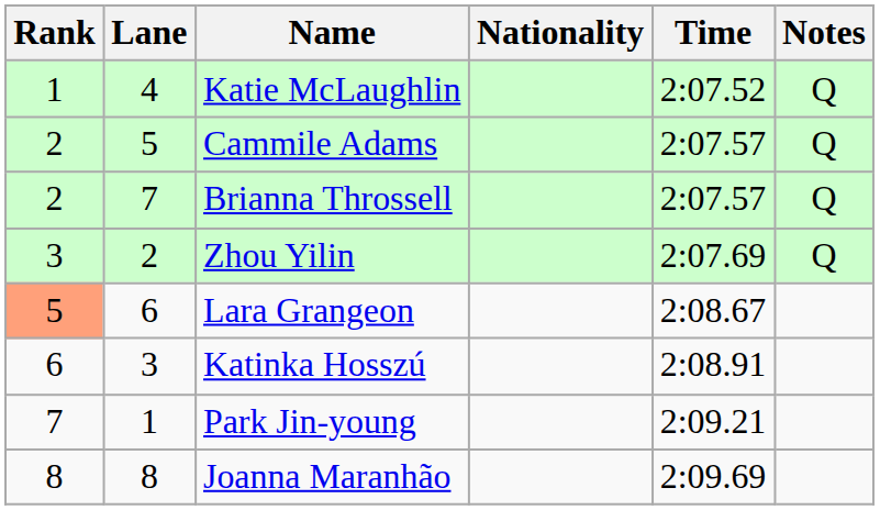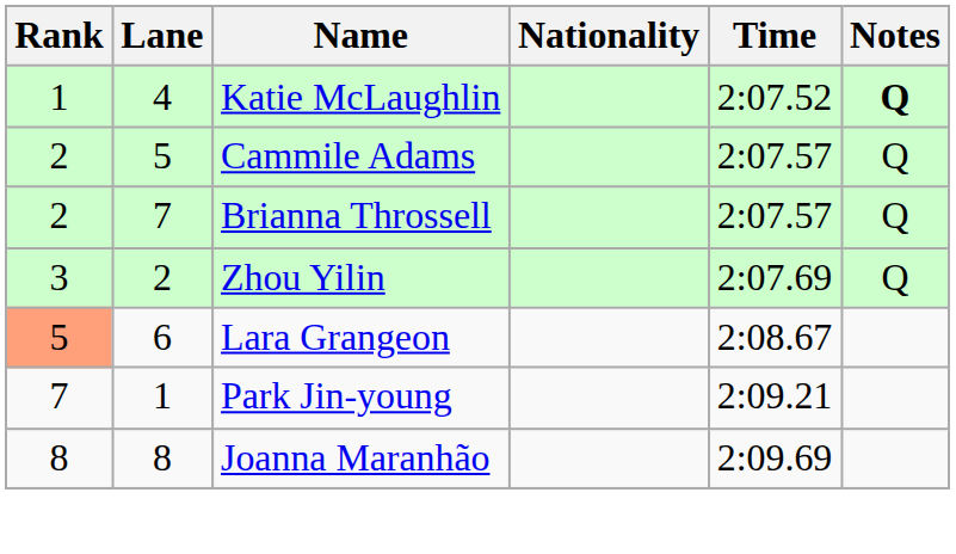Katie McLaughlin | Notes: normal -> bold
- row: 6 | 3 | Katinka Hosszú | 2:08.91
